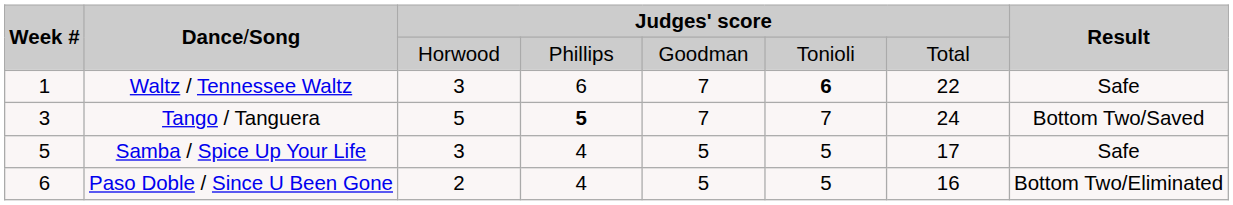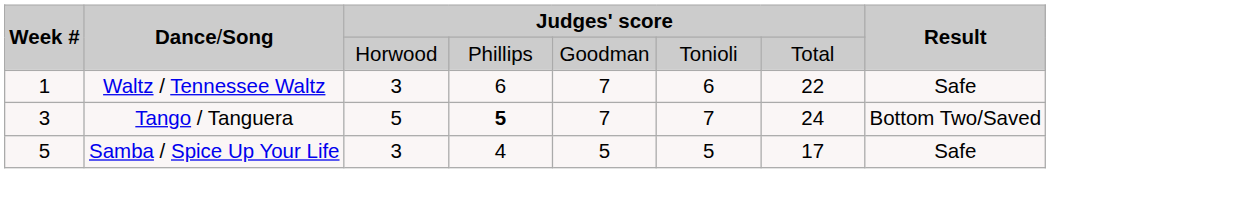Waltz / Tennessee Waltz | column 6: bold -> normal
- row: 6 | Paso Doble / Since U Been Gone | 2 | 4 | 5 | 5 | 16 | Bottom Two/Eliminated
